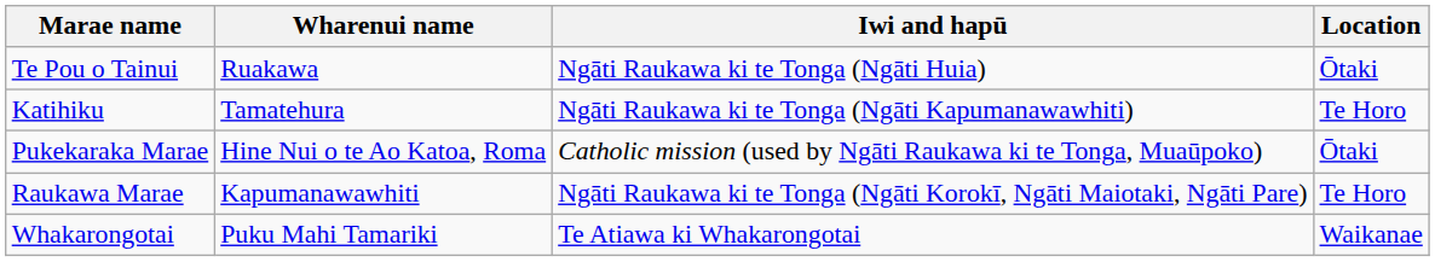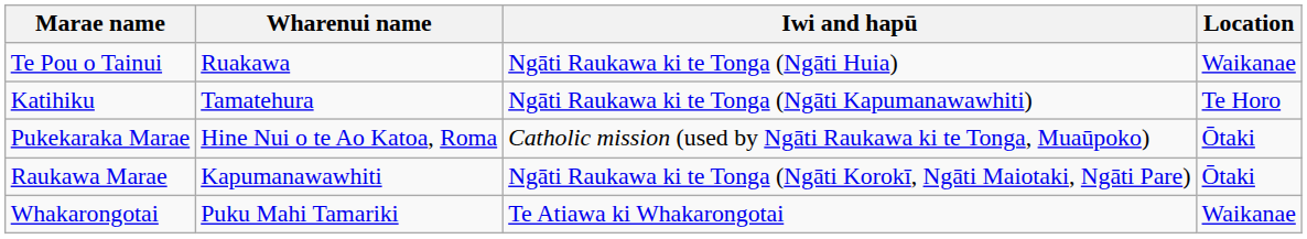Te Pou o Tainui | Location: Ōtaki -> Waikanae
Raukawa Marae | Location: Te Horo -> Ōtaki
